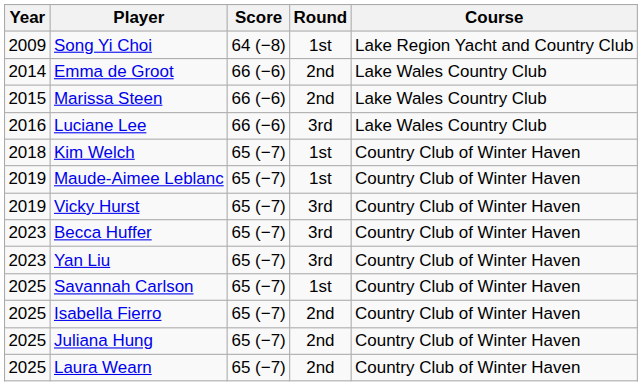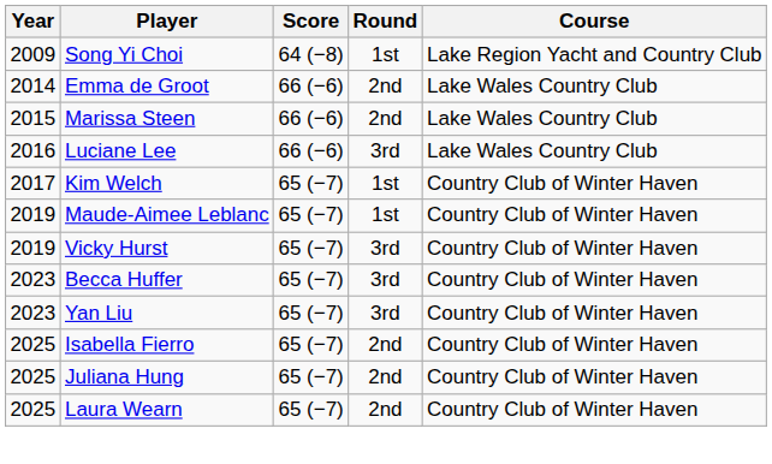Kim Welch | Year: 2018 -> 2017
- row: 2025 | Savannah Carlson | 65 (−7) | 1st | Country Club of Winter Haven
